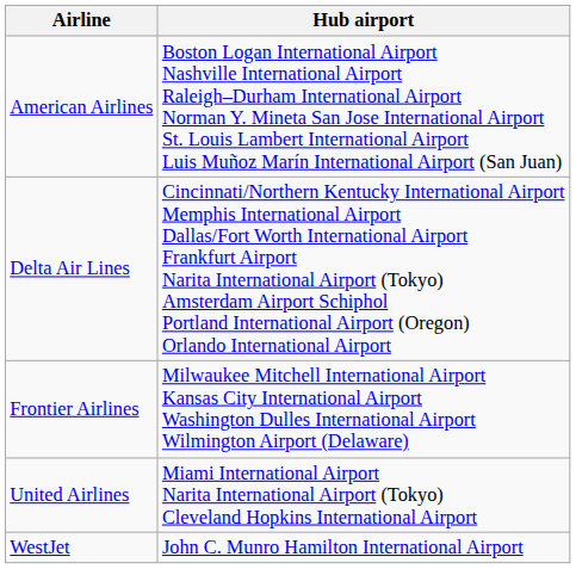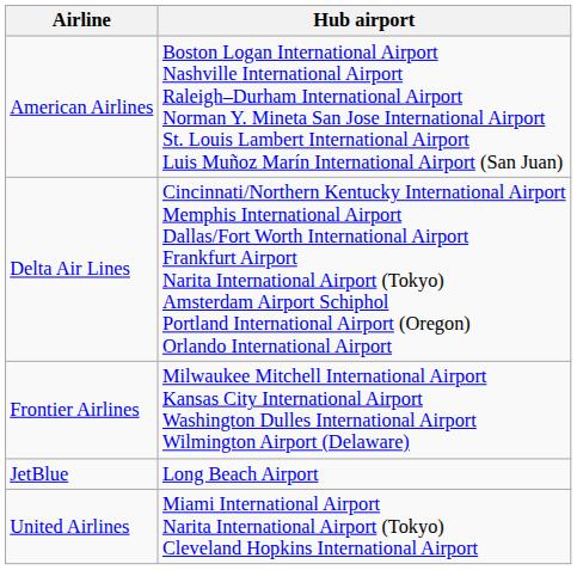+ row: JetBlue | Long Beach Airport
- row: WestJet | John C. Munro Hamilton International Airport
